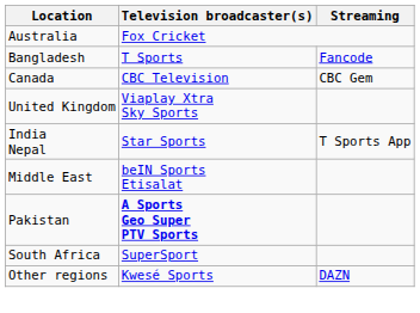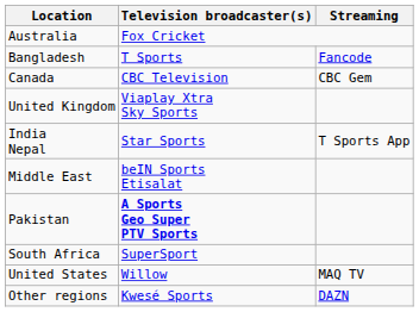+ row: United States | Willow | MAQ TV
